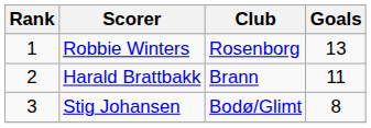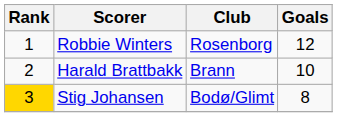Robbie Winters | Goals: 13 -> 12
Harald Brattbakk | Goals: 11 -> 10
Stig Johansen | Rank: no background -> gold background
